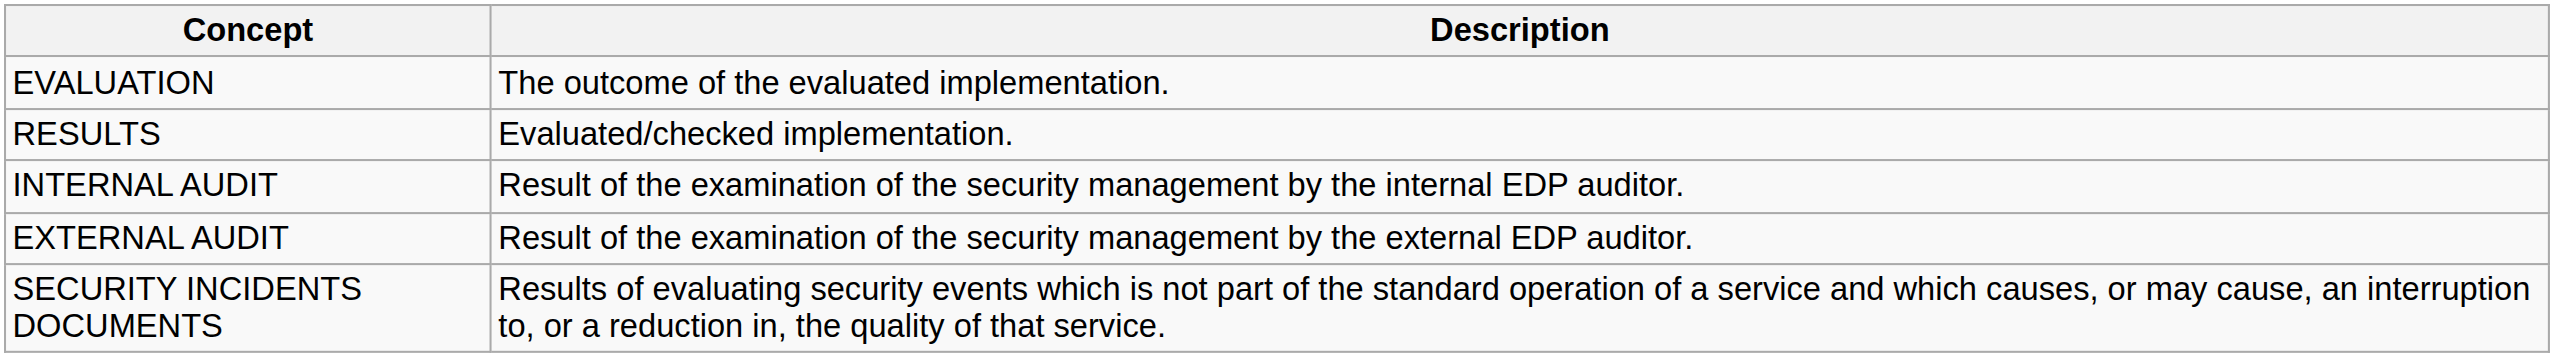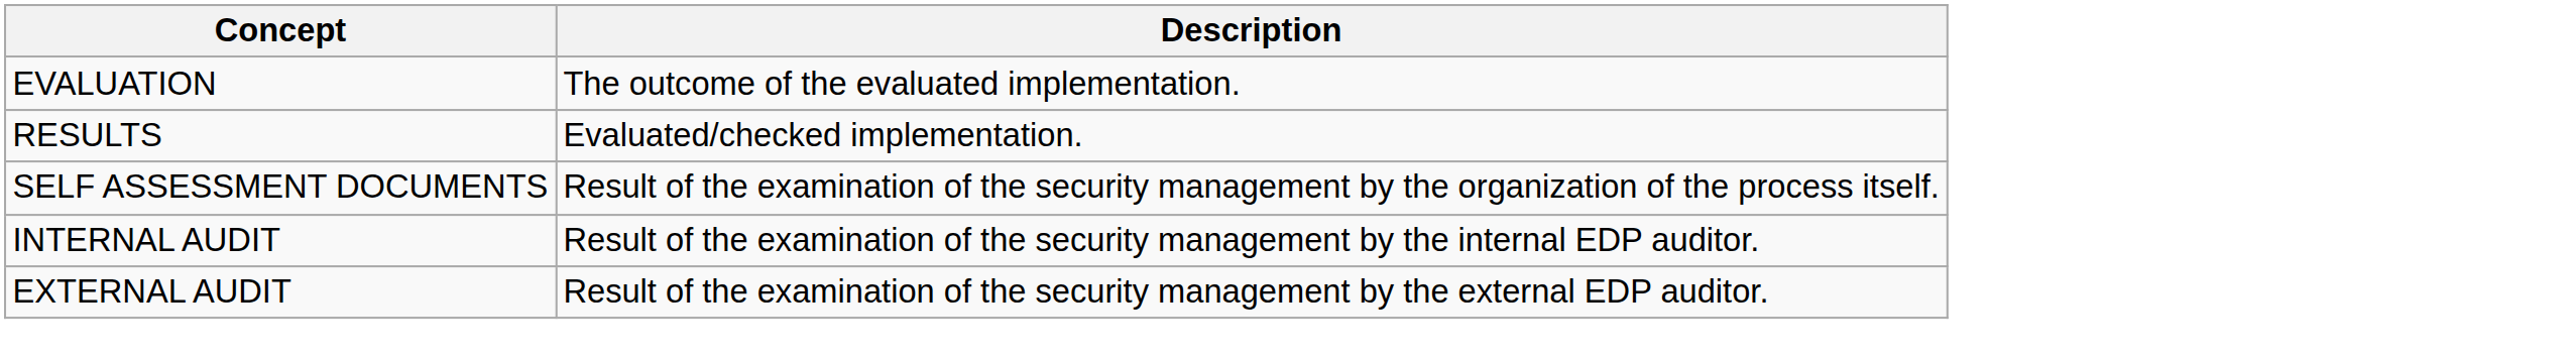+ row: SELF ASSESSMENT DOCUMENTS | Result of the examination of the security management by the organization of the process itself.
- row: SECURITY INCIDENTS DOCUMENTS | Results of evaluating security events which is not part of the standard operation of a service and which causes, or may cause, an interruption to, or a reduction in, the quality of that service.
